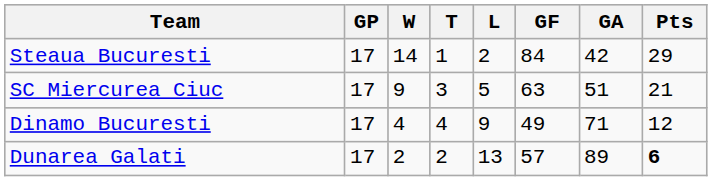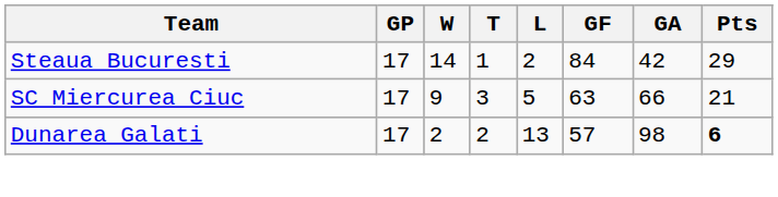SC Miercurea Ciuc | GA: 51 -> 66
- row: Dinamo Bucuresti | 17 | 4 | 4 | 9 | 49 | 71 | 12
Dunarea Galati | GA: 89 -> 98
